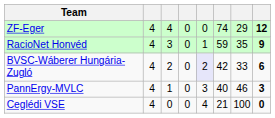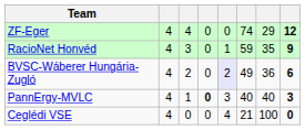BVSC-Wáberer Hungária-Zugló | column 6: 42 -> 49
BVSC-Wáberer Hungária-Zugló | column 7: 33 -> 36
PannErgy-MVLC | column 4: normal -> bold
PannErgy-MVLC | column 7: 46 -> 40
